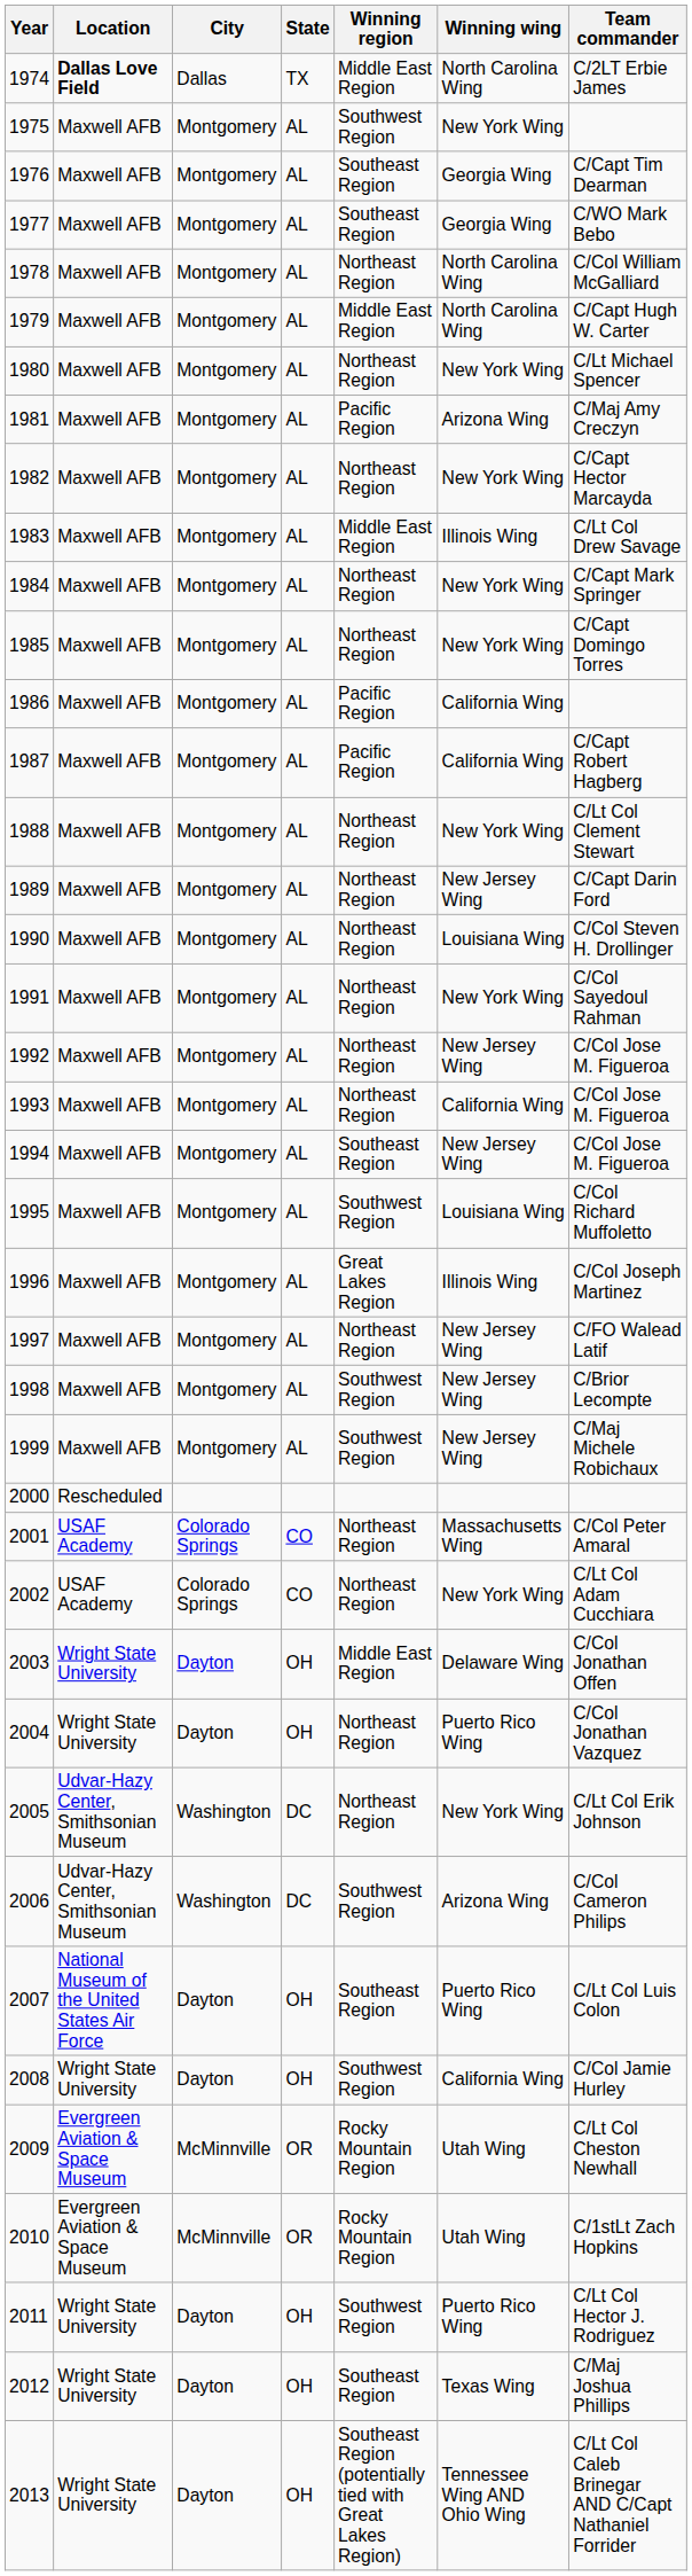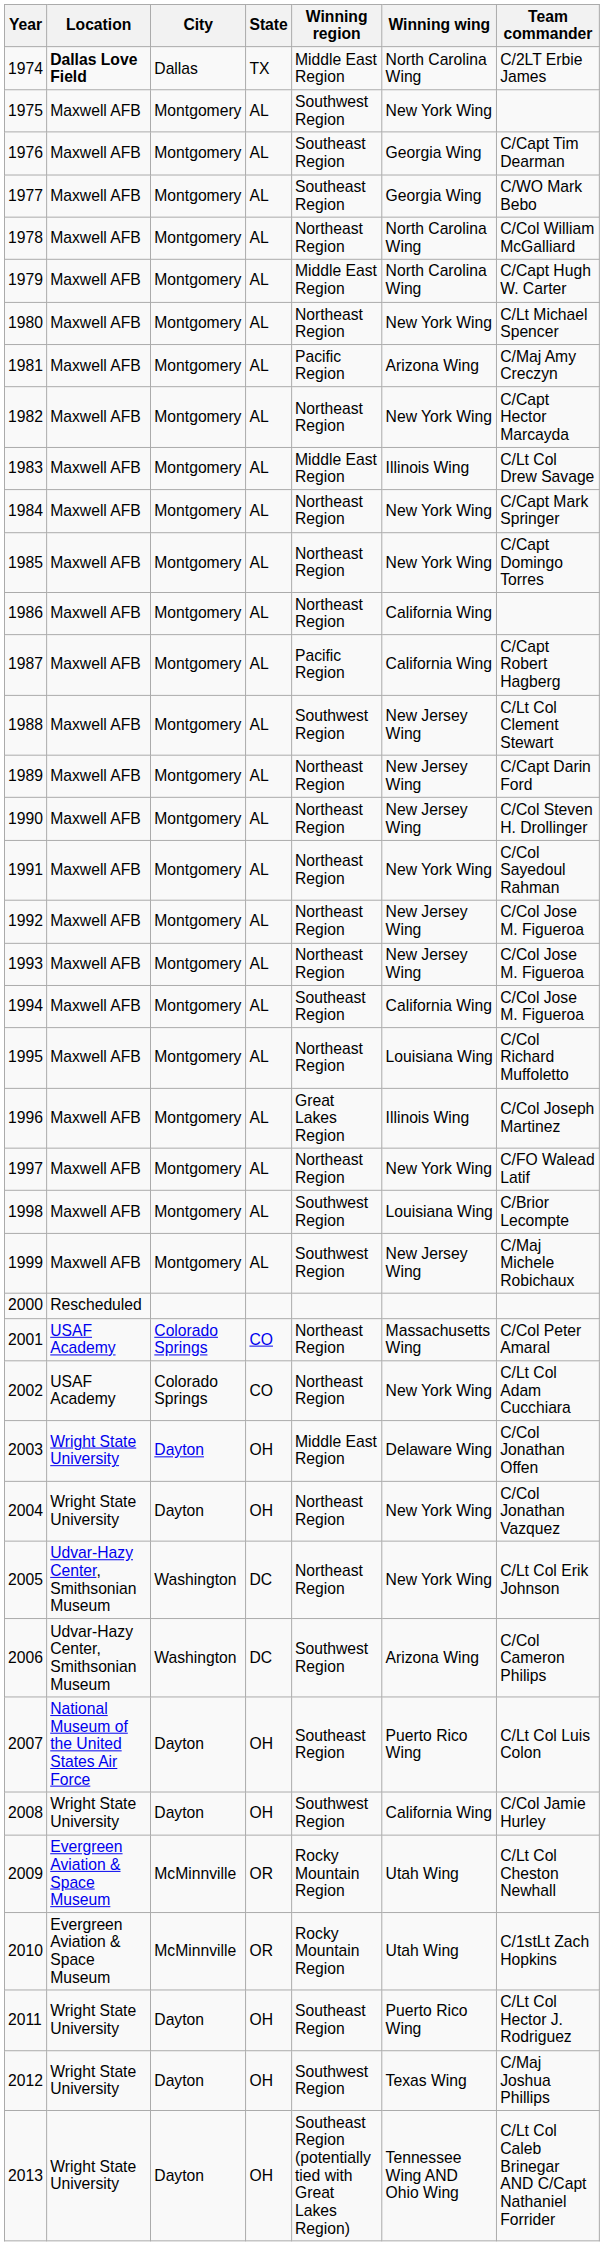1986 | Winning region: Pacific Region -> Northeast Region
1988 | Winning region: Northeast Region -> Southwest Region
1988 | Winning wing: New York Wing -> New Jersey Wing
1990 | Winning wing: Louisiana Wing -> New Jersey Wing
1993 | Winning wing: California Wing -> New Jersey Wing
1994 | Winning wing: New Jersey Wing -> California Wing
1995 | Winning region: Southwest Region -> Northeast Region
1997 | Winning wing: New Jersey Wing -> New York Wing
1998 | Winning wing: New Jersey Wing -> Louisiana Wing
2004 | Winning wing: Puerto Rico Wing -> New York Wing
2011 | Winning region: Southwest Region -> Southeast Region
2012 | Winning region: Southeast Region -> Southwest Region
